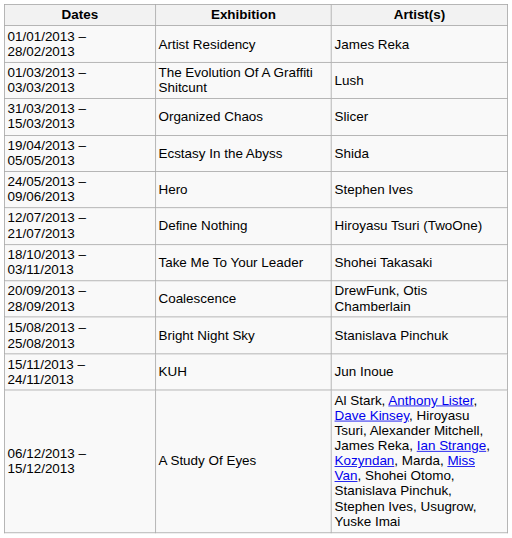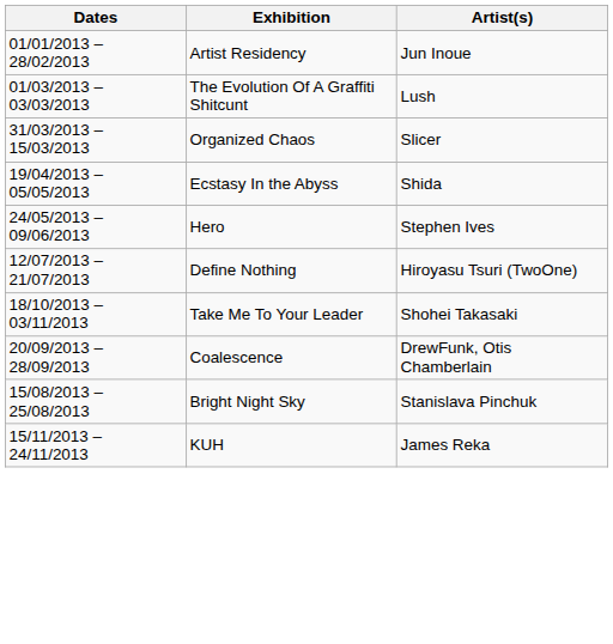Artist Residency | Artist(s): James Reka -> Jun Inoue
KUH | Artist(s): Jun Inoue -> James Reka
- row: 06/12/2013 – 15/12/2013 | A Study Of Eyes | Al Stark, Anthony Lister, Dave Kinsey, Hiroyasu Tsuri, Alexander Mitchell, James Reka, Ian Strange, Kozyndan, Marda, Miss Van, Shohei Otomo, Stanislava Pinchuk, Stephen Ives, Usugrow, Yuske Imai
